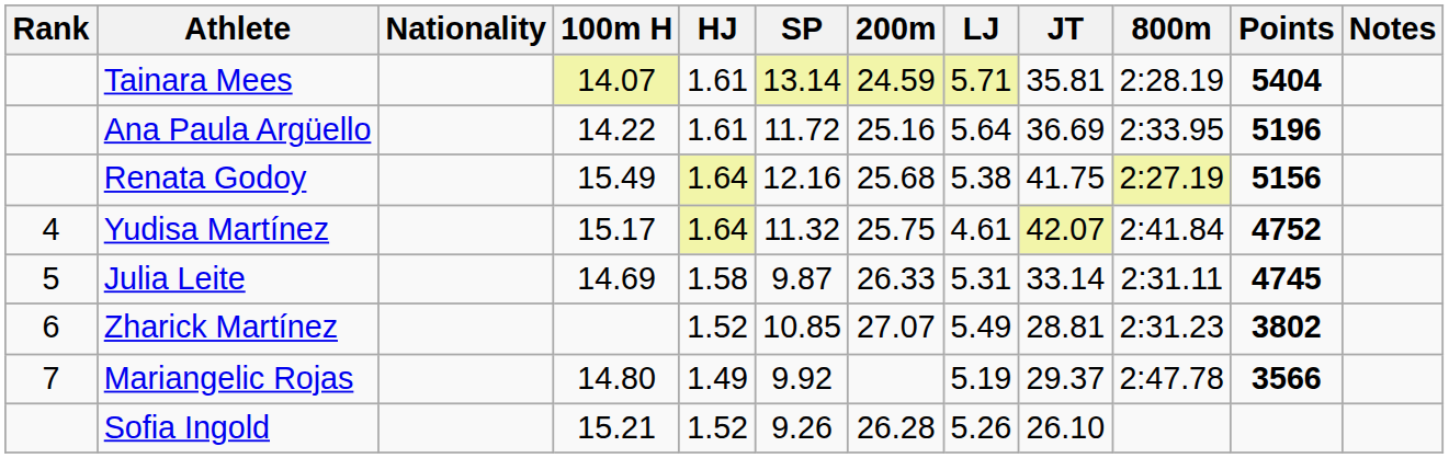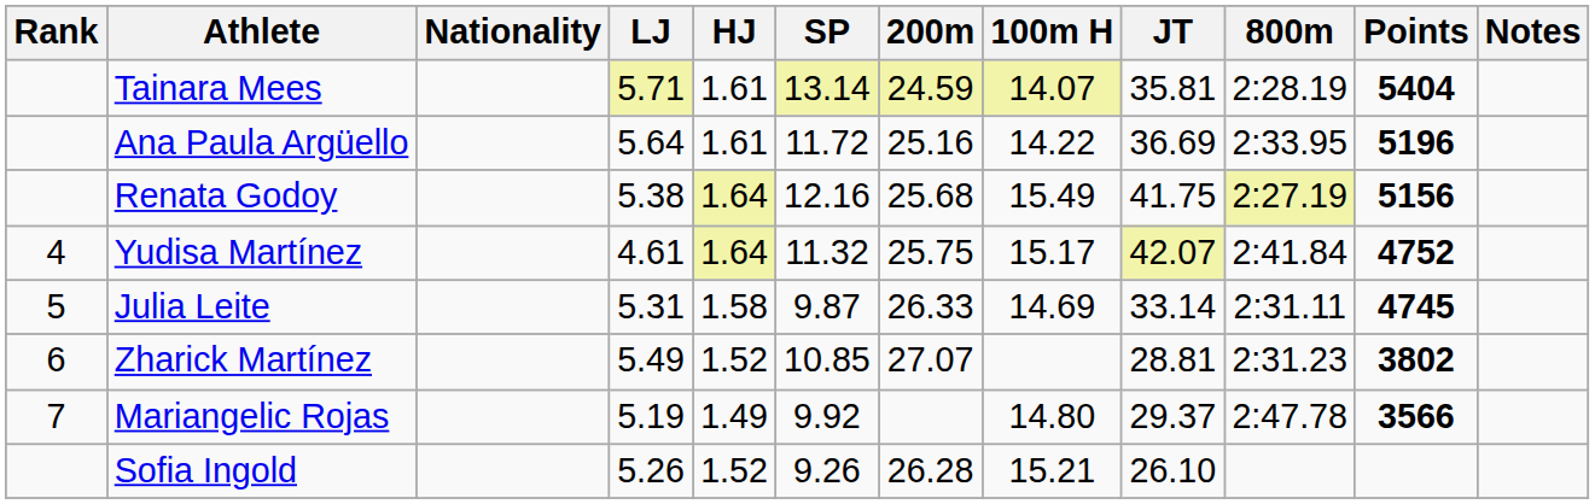columns swapped: 100m H <-> LJ
